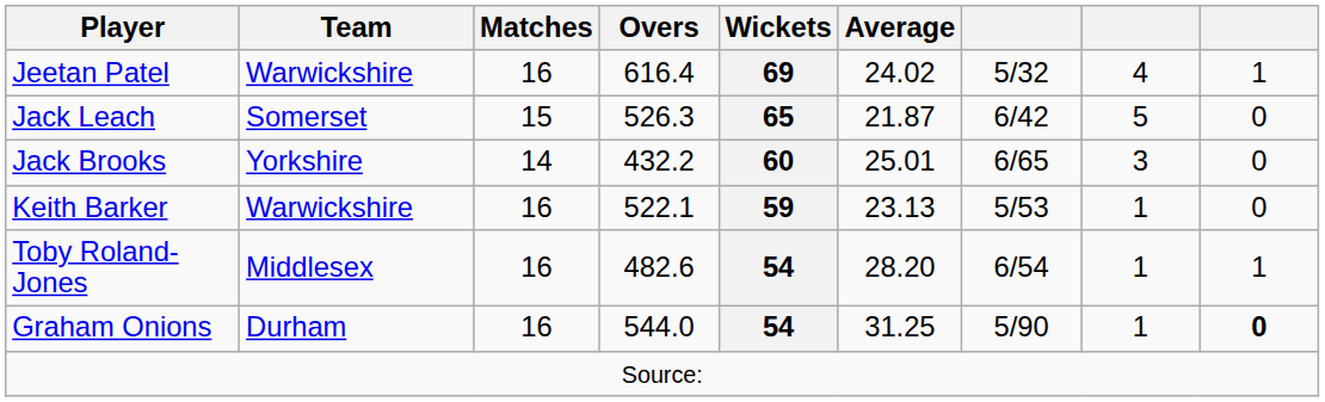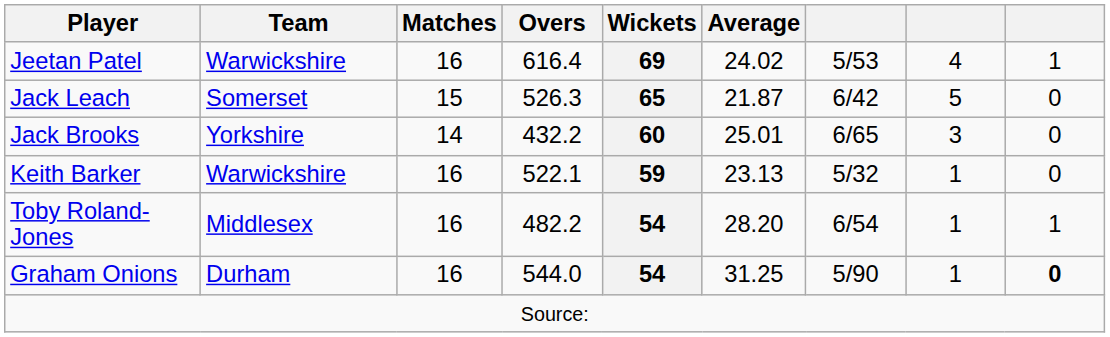Jeetan Patel | column 7: 5/32 -> 5/53
Keith Barker | column 7: 5/53 -> 5/32
Toby Roland-Jones | Overs: 482.6 -> 482.2
